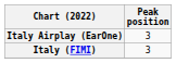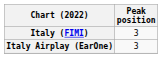rows swapped: Italy (FIMI) <-> Italy Airplay (EarOne)
